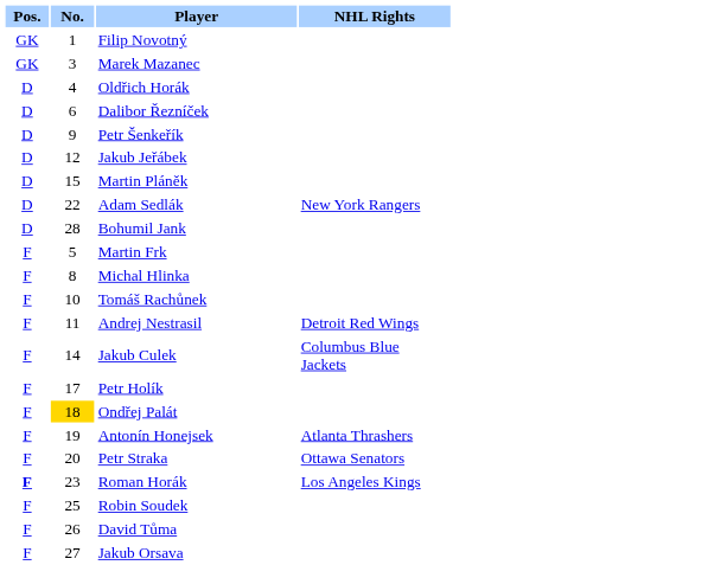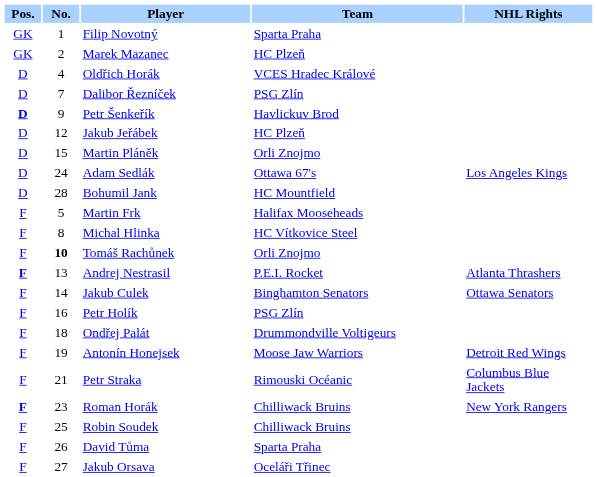+ column: Team | Sparta Praha | HC Plzeň | VCES Hradec Králové | PSG Zlín | Havlickuv Brod | HC Plzeň | Orli Znojmo | Ottawa 67's | HC Mountfield | Halifax Mooseheads | HC Vítkovice Steel | Orli Znojmo | P.E.I. Rocket | Binghamton Senators | PSG Zlín | Drummondville Voltigeurs | Moose Jaw Warriors | Rimouski Océanic | Chilliwack Bruins | Chilliwack Bruins | Sparta Praha | Oceláři Třinec
Marek Mazanec | No.: 3 -> 2
Dalibor Řezníček | No.: 6 -> 7
Petr Šenkeřík | Pos.: normal -> bold
Adam Sedlák | No.: 22 -> 24
Adam Sedlák | NHL Rights: New York Rangers -> Los Angeles Kings
Tomáš Rachůnek | No.: normal -> bold
Andrej Nestrasil | Pos.: normal -> bold
Andrej Nestrasil | No.: 11 -> 13
Andrej Nestrasil | NHL Rights: Detroit Red Wings -> Atlanta Thrashers
Jakub Culek | NHL Rights: Columbus Blue Jackets -> Ottawa Senators
Petr Holík | No.: 17 -> 16
Ondřej Palát | No.: gold background -> no background
Antonín Honejsek | NHL Rights: Atlanta Thrashers -> Detroit Red Wings
Petr Straka | No.: 20 -> 21
Petr Straka | NHL Rights: Ottawa Senators -> Columbus Blue Jackets
Roman Horák | NHL Rights: Los Angeles Kings -> New York Rangers
